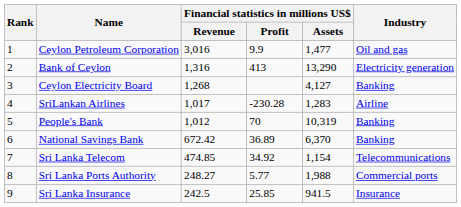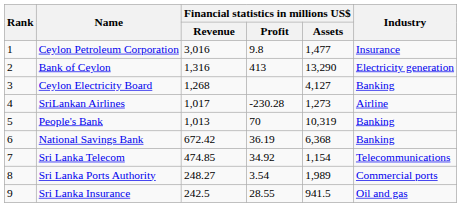Ceylon Petroleum Corporation | Financial statistics in millions US$ / Profit: 9.9 -> 9.8
Ceylon Petroleum Corporation | Industry: Oil and gas -> Insurance
SriLankan Airlines | Financial statistics in millions US$ / Assets: 1,283 -> 1,273
People's Bank | Financial statistics in millions US$ / Revenue: 1,012 -> 1,013
National Savings Bank | Financial statistics in millions US$ / Profit: 36.89 -> 36.19
National Savings Bank | Financial statistics in millions US$ / Assets: 6,370 -> 6,368
Sri Lanka Ports Authority | Financial statistics in millions US$ / Profit: 5.77 -> 3.54
Sri Lanka Ports Authority | Financial statistics in millions US$ / Assets: 1,988 -> 1,989
Sri Lanka Insurance | Financial statistics in millions US$ / Profit: 25.85 -> 28.55
Sri Lanka Insurance | Industry: Insurance -> Oil and gas
